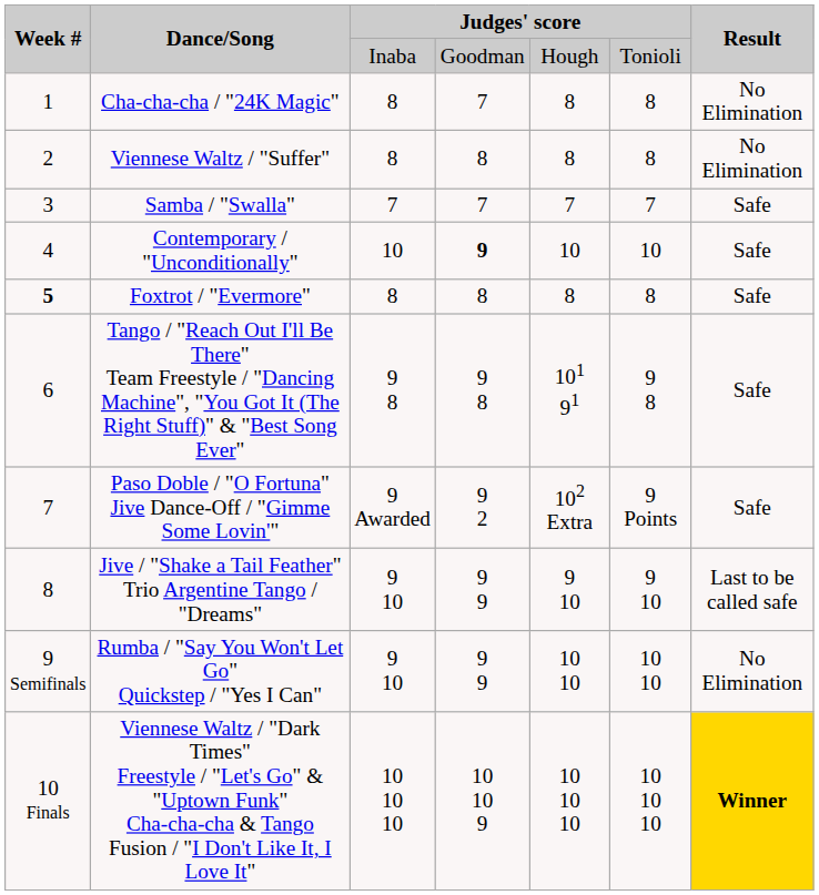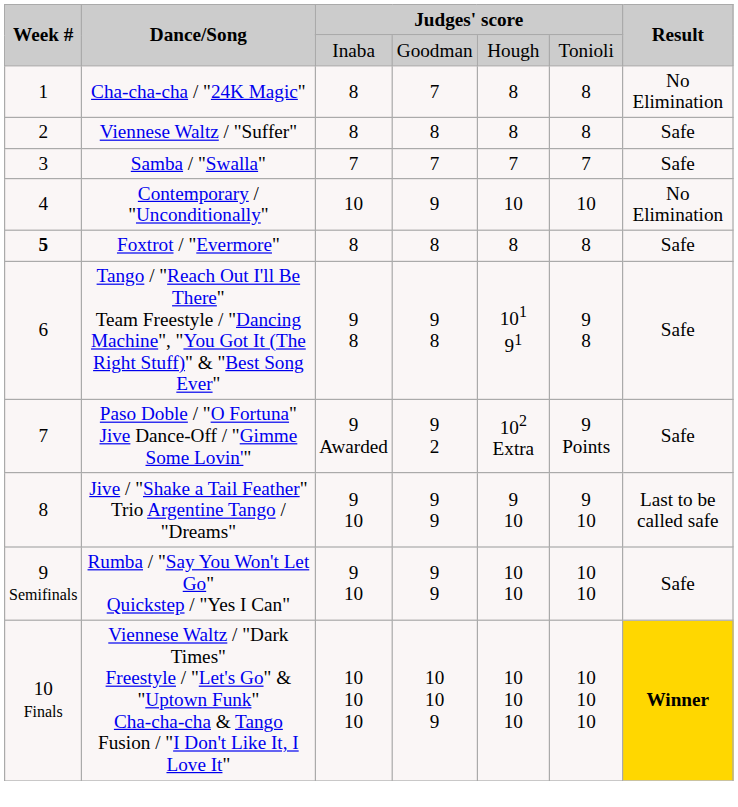Viennese Waltz / "Suffer" | Result: No Elimination -> Safe
Contemporary / "Unconditionally" | column 4: bold -> normal
Contemporary / "Unconditionally" | Result: Safe -> No Elimination
Rumba / "Say You Won't Let Go" Quickstep / "Yes I Can" | Result: No Elimination -> Safe
